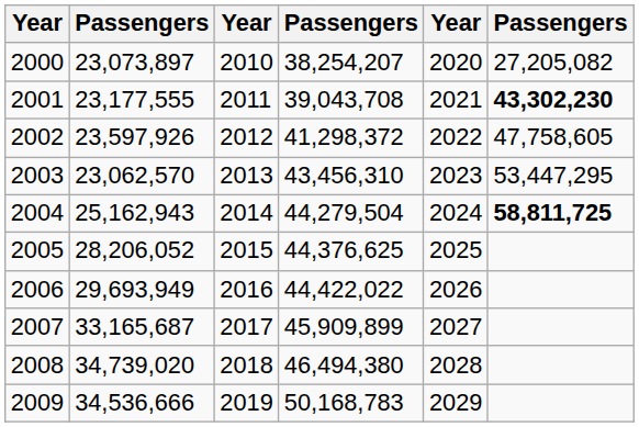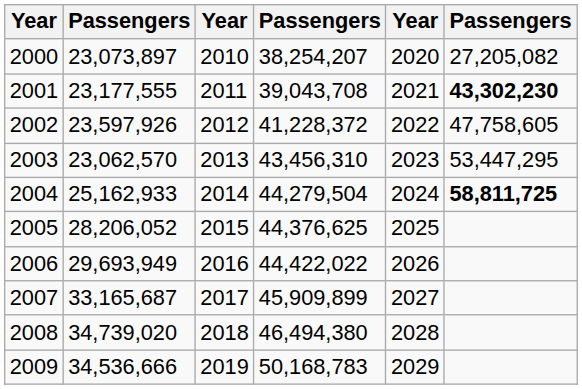2002 | column 4: 41,298,372 -> 41,228,372
2004 | column 2: 25,162,943 -> 25,162,933
